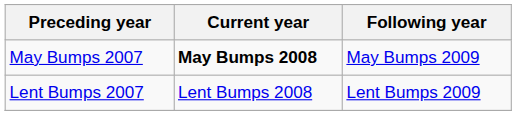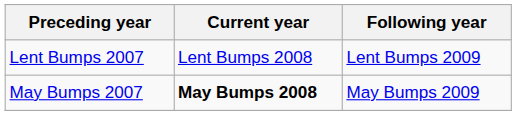rows swapped: May Bumps 2007 <-> Lent Bumps 2007
